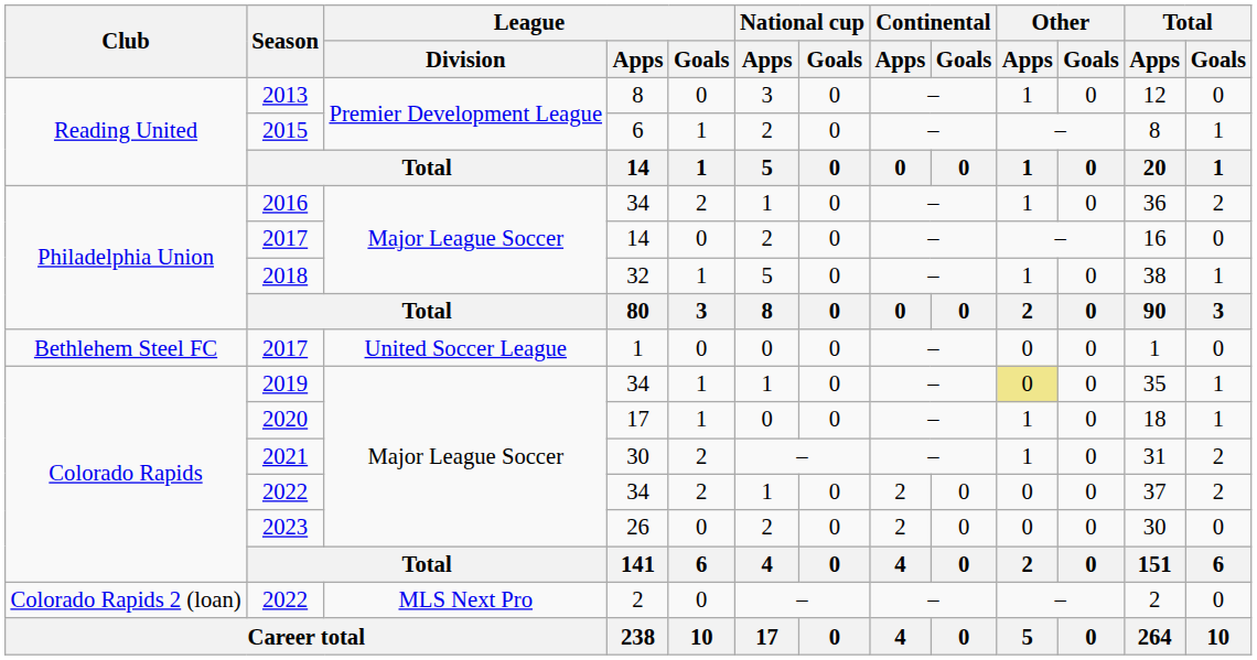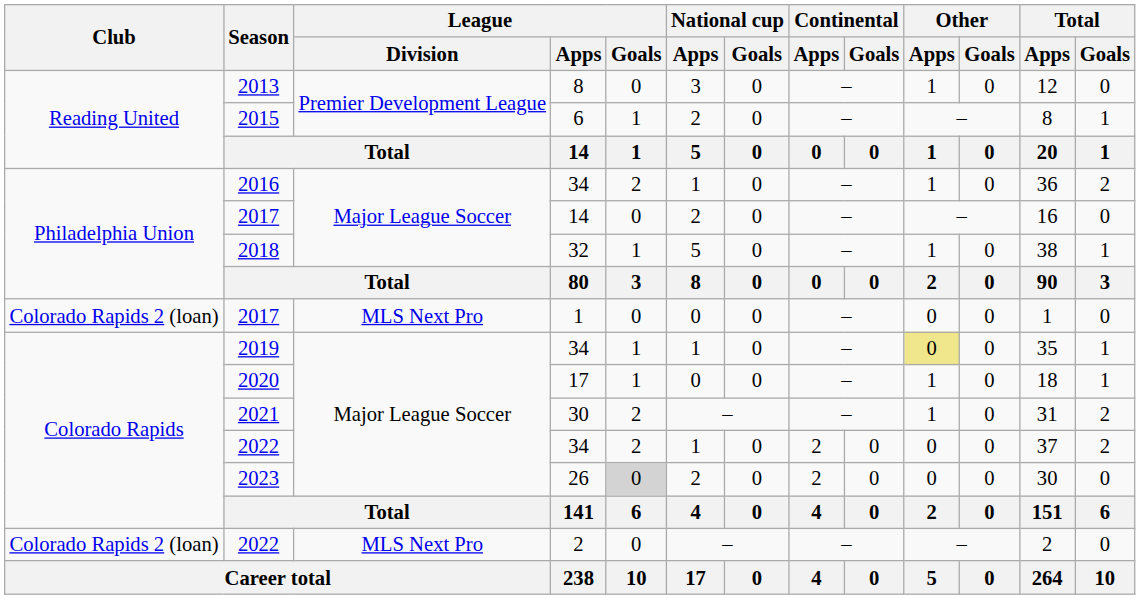2017 / 1 | Club: Bethlehem Steel FC -> Colorado Rapids 2 (loan)
2017 / 1 | League / Division: United Soccer League -> MLS Next Pro
2023 | League / Goals: no background -> lightgrey background
